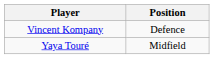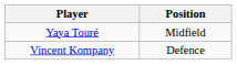rows swapped: Vincent Kompany <-> Yaya Touré
